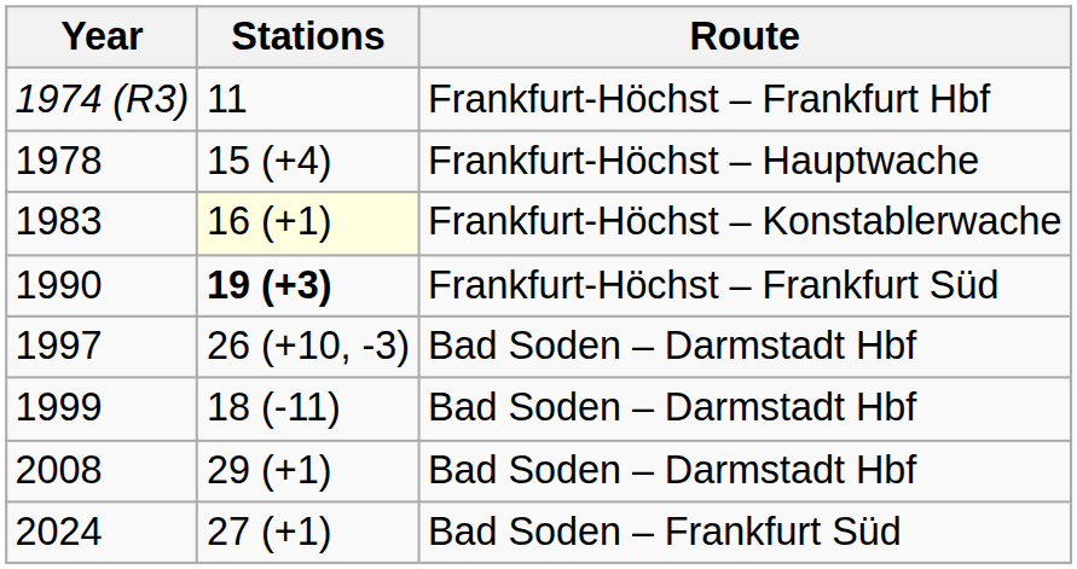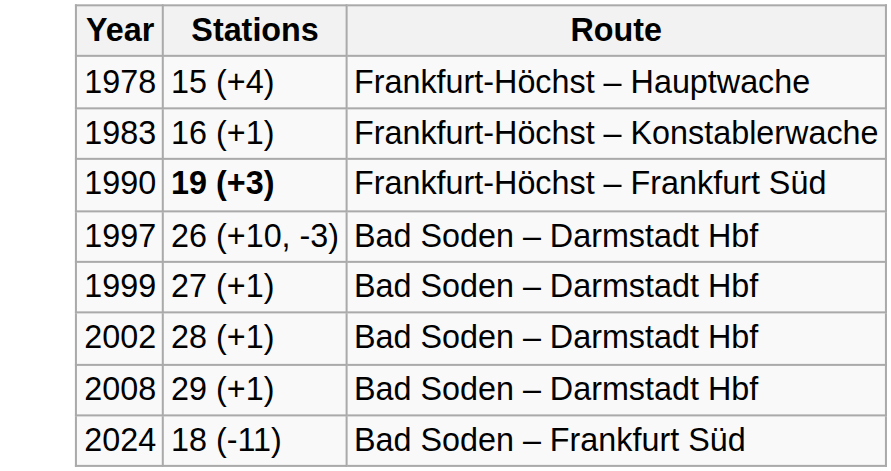- row: 1974 (R3) | 11 | Frankfurt-Höchst – Frankfurt Hbf
1983 | Stations: lightyellow background -> no background
1999 | Stations: 18 (-11) -> 27 (+1)
+ row: 2002 | 28 (+1) | Bad Soden – Darmstadt Hbf
2024 | Stations: 27 (+1) -> 18 (-11)
